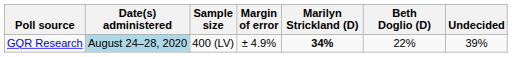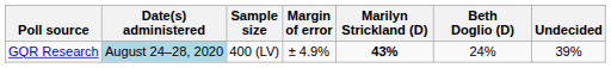GQR Research | Marilyn Strickland (D): 34% -> 43%
GQR Research | Beth Doglio (D): 22% -> 24%
